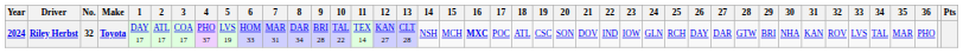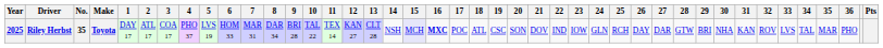Riley Herbst | Year: 2024 -> 2025
Riley Herbst | No.: 32 -> 35
Riley Herbst | 15: no background -> lavender background
